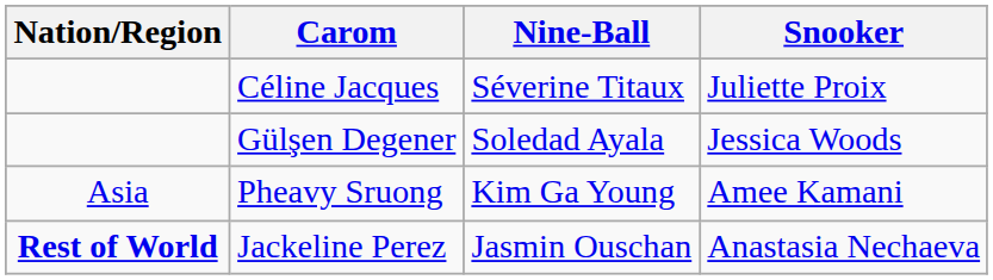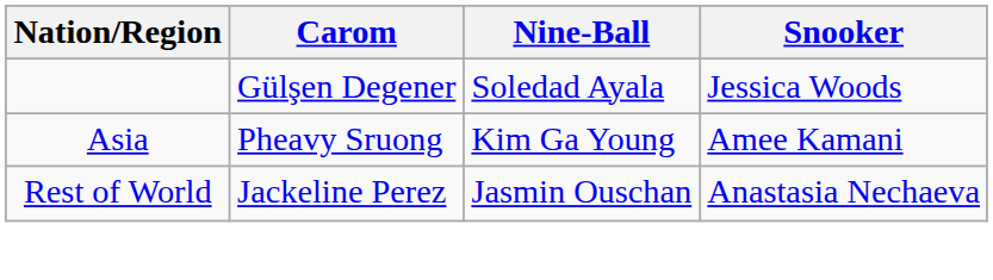- row: Céline Jacques | Séverine Titaux | Juliette Proix
Jackeline Perez | Nation/Region: bold -> normal
